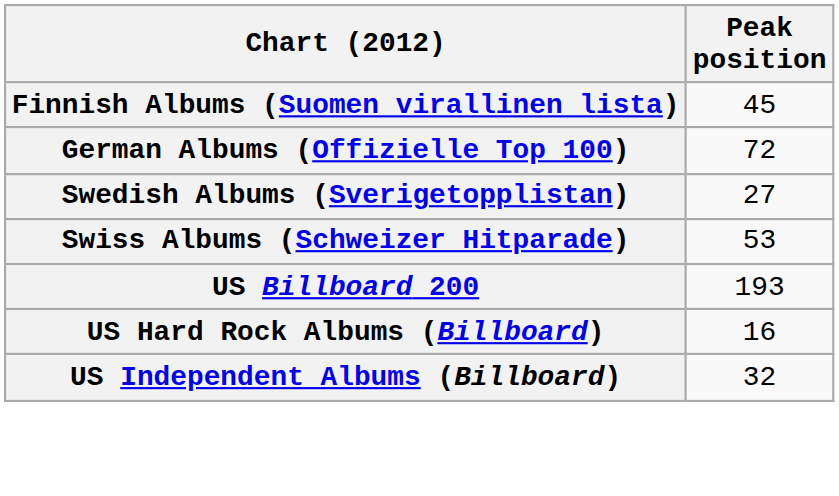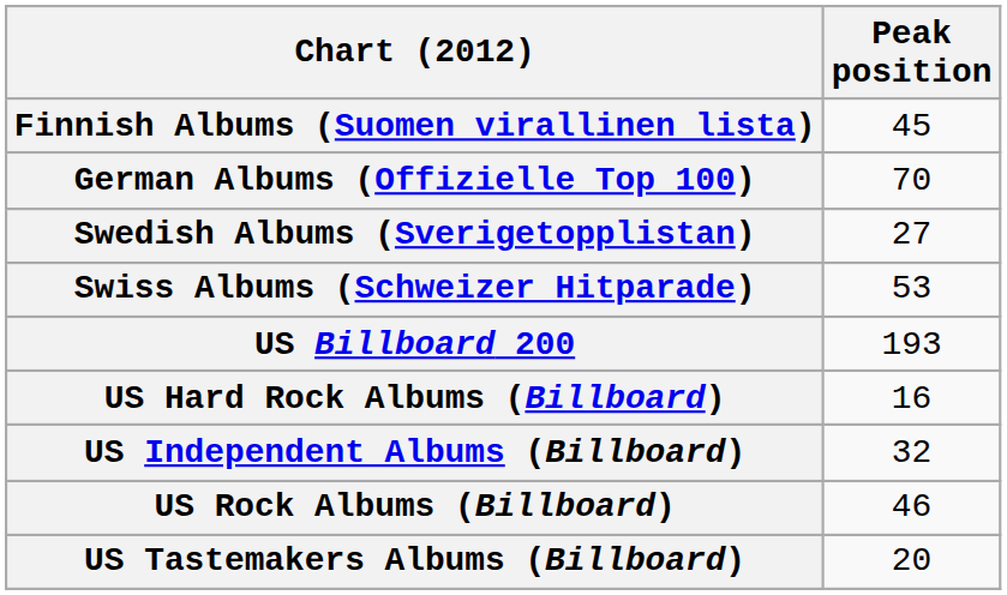German Albums (Offizielle Top 100) | Peak position: 72 -> 70
+ row: US Rock Albums (Billboard) | 46
+ row: US Tastemakers Albums (Billboard) | 20
